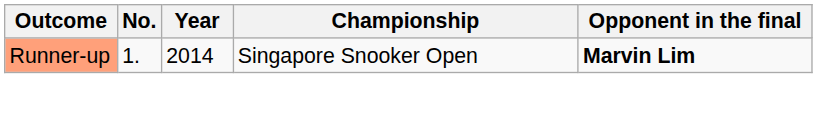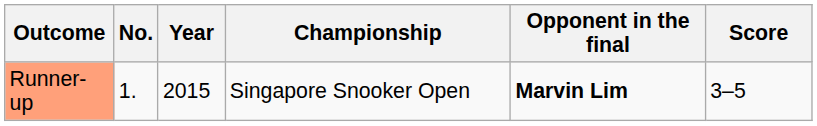+ column: Score | 3–5
Runner-up | Year: 2014 -> 2015
